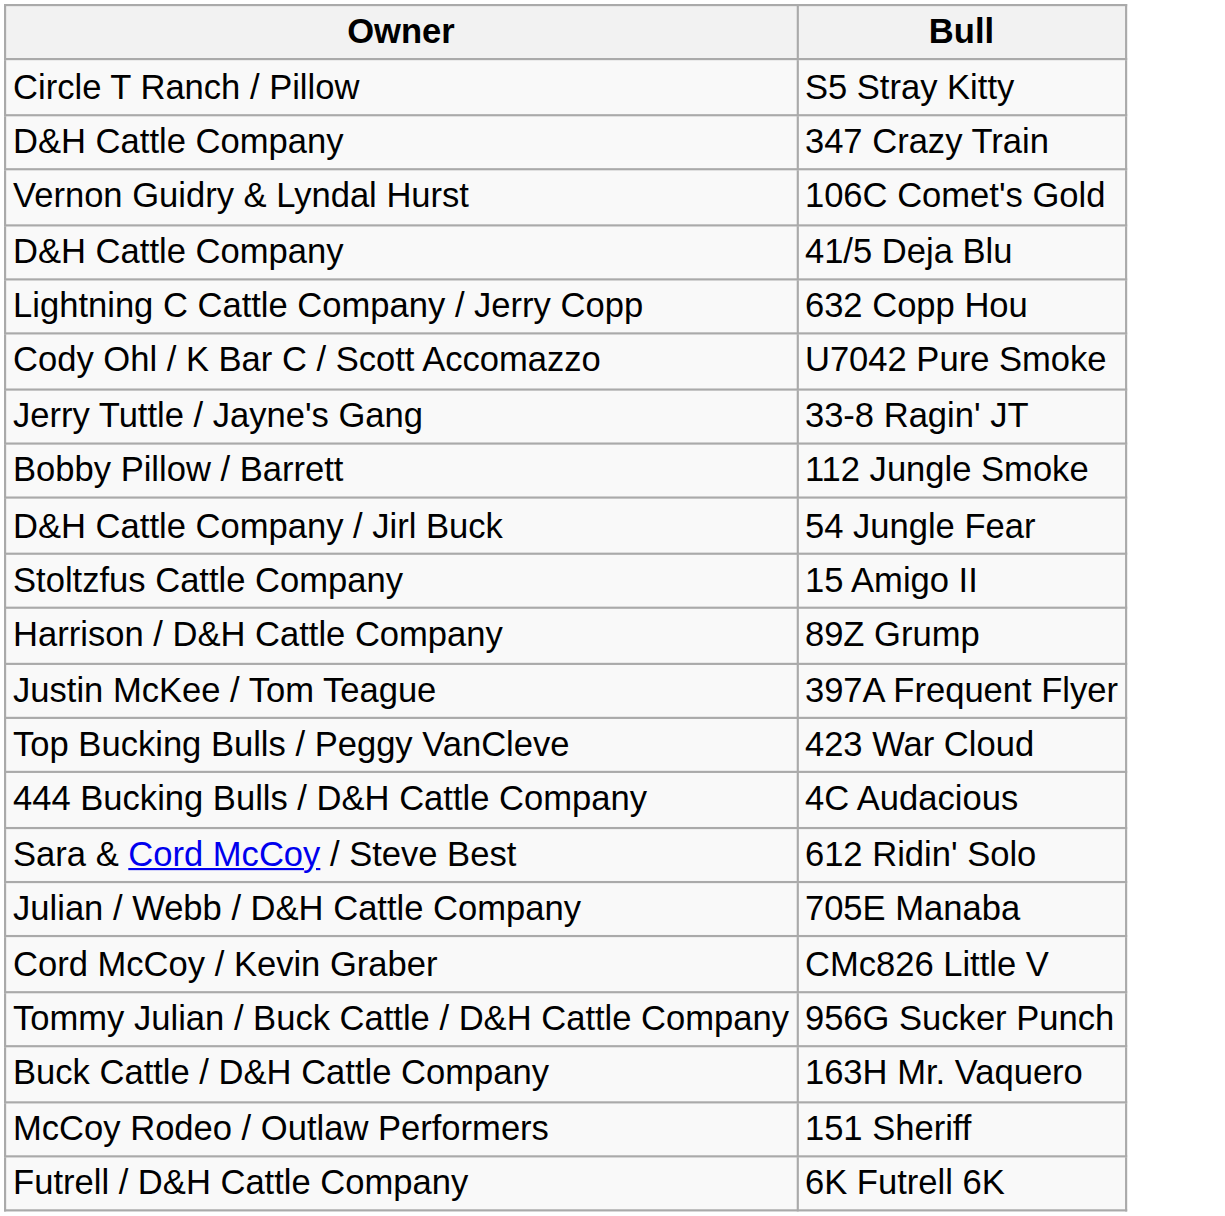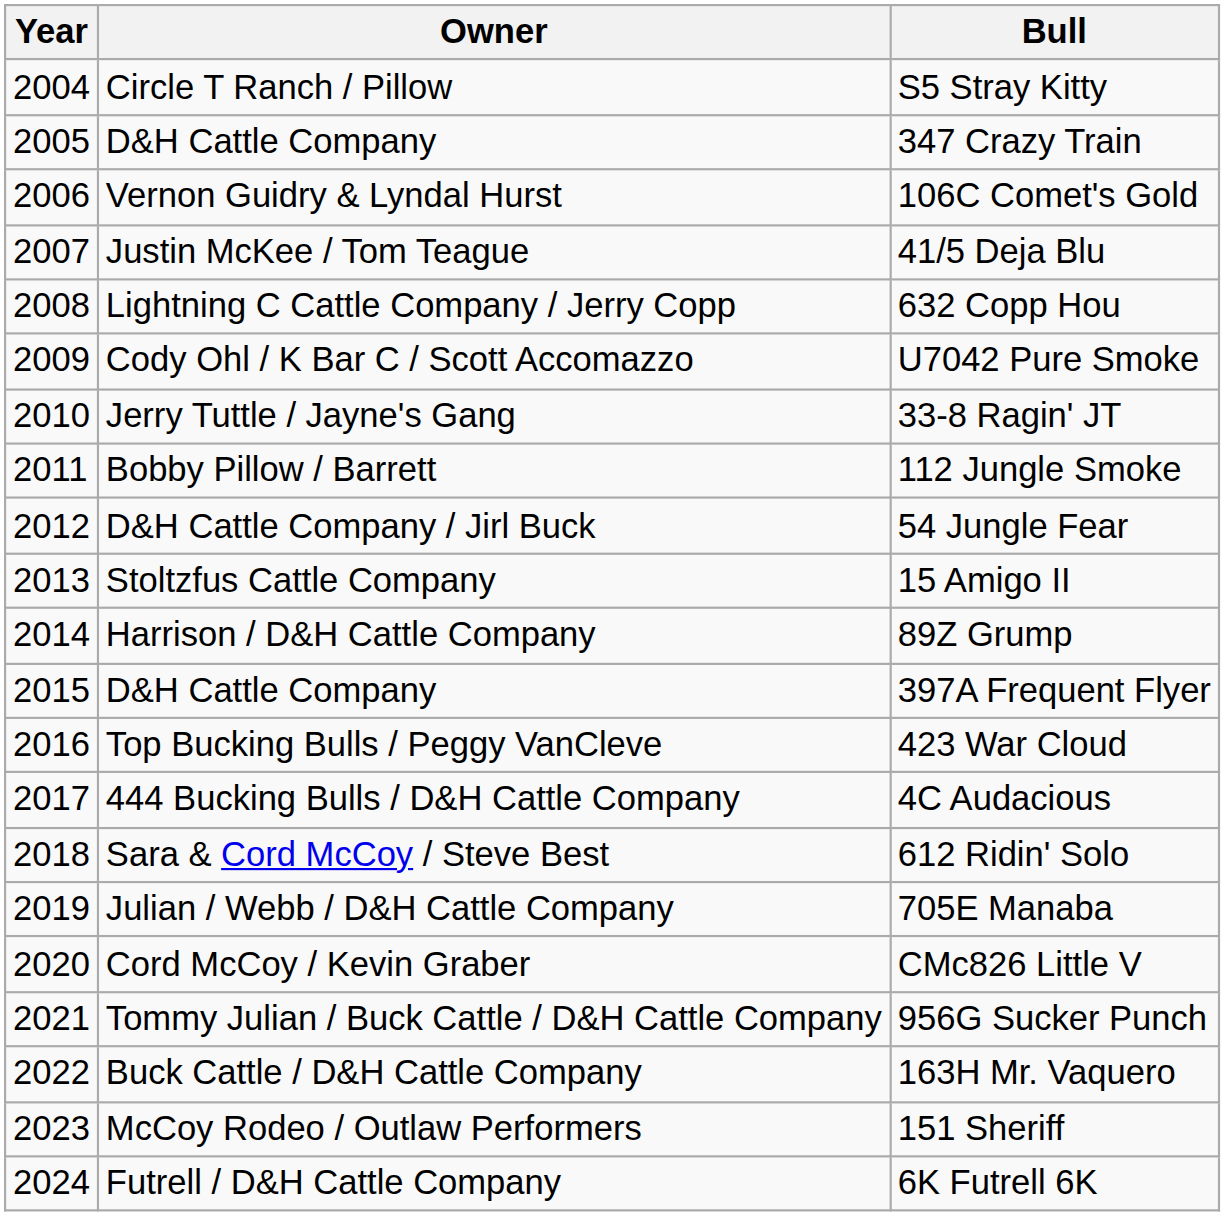+ column: Year | 2004 | 2005 | 2006 | 2007 | 2008 | 2009 | 2010 | 2011 | 2012 | 2013 | 2014 | 2015 | 2016 | 2017 | 2018 | 2019 | 2020 | 2021 | 2022 | 2023 | 2024
41/5 Deja Blu | Owner: D&H Cattle Company -> Justin McKee / Tom Teague
397A Frequent Flyer | Owner: Justin McKee / Tom Teague -> D&H Cattle Company
